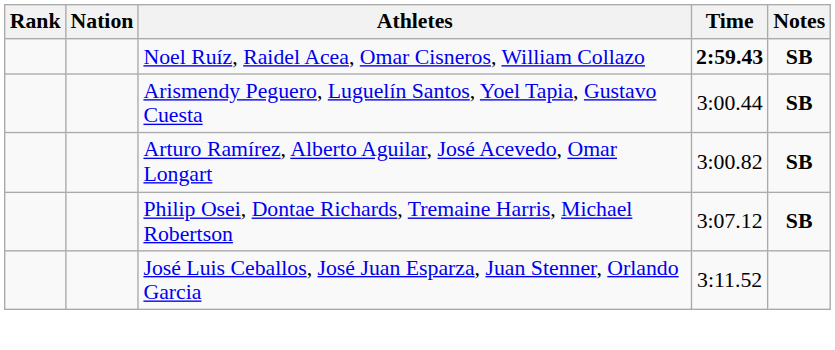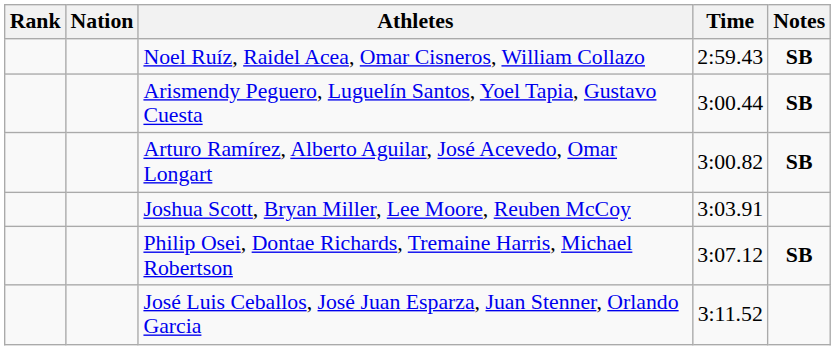Noel Ruíz, Raidel Acea, Omar Cisneros, William Collazo | Time: bold -> normal
+ row: Joshua Scott, Bryan Miller, Lee Moore, Reuben McCoy | 3:03.91
